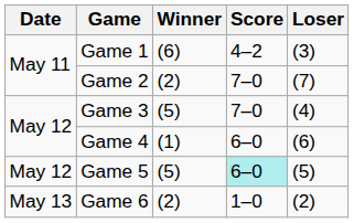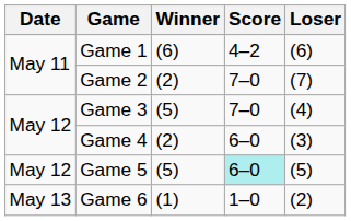Game 1 | Loser: (3) -> (6)
Game 4 | Winner: (1) -> (2)
Game 4 | Loser: (6) -> (3)
Game 6 | Winner: (2) -> (1)
